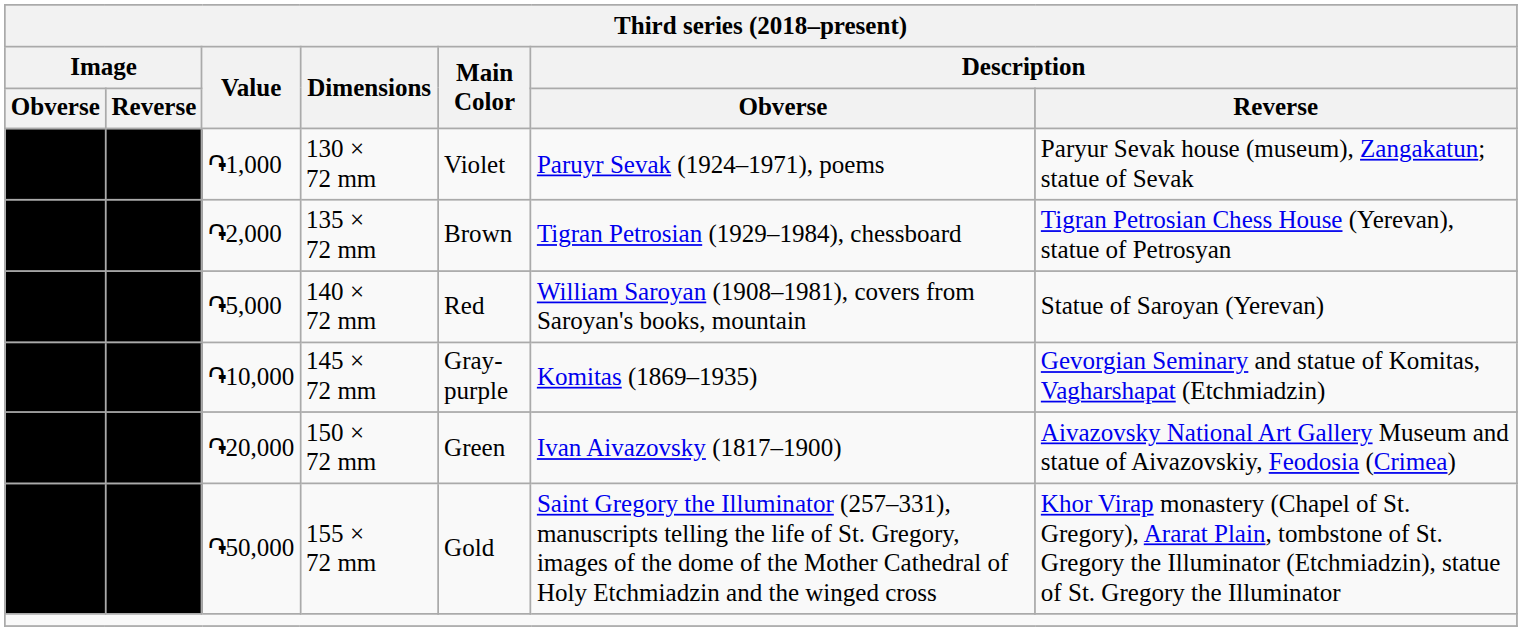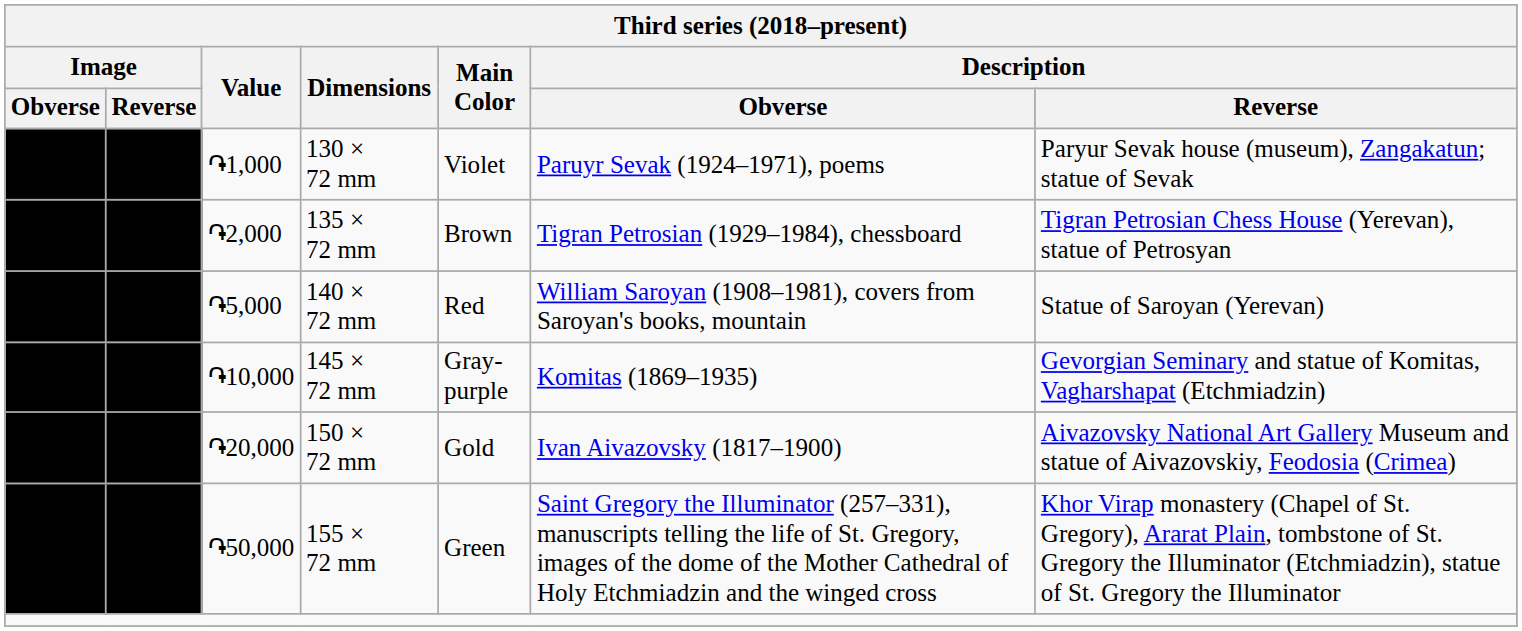150 × 72 mm | Main Color: Green -> Gold
155 × 72 mm | Main Color: Gold -> Green
